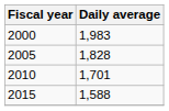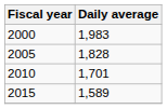2015 | Daily average: 1,588 -> 1,589
